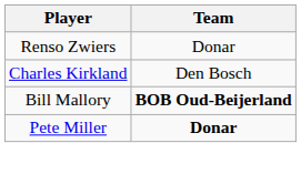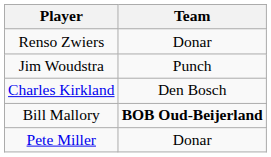+ row: Jim Woudstra | Punch
Pete Miller | Team: bold -> normal
